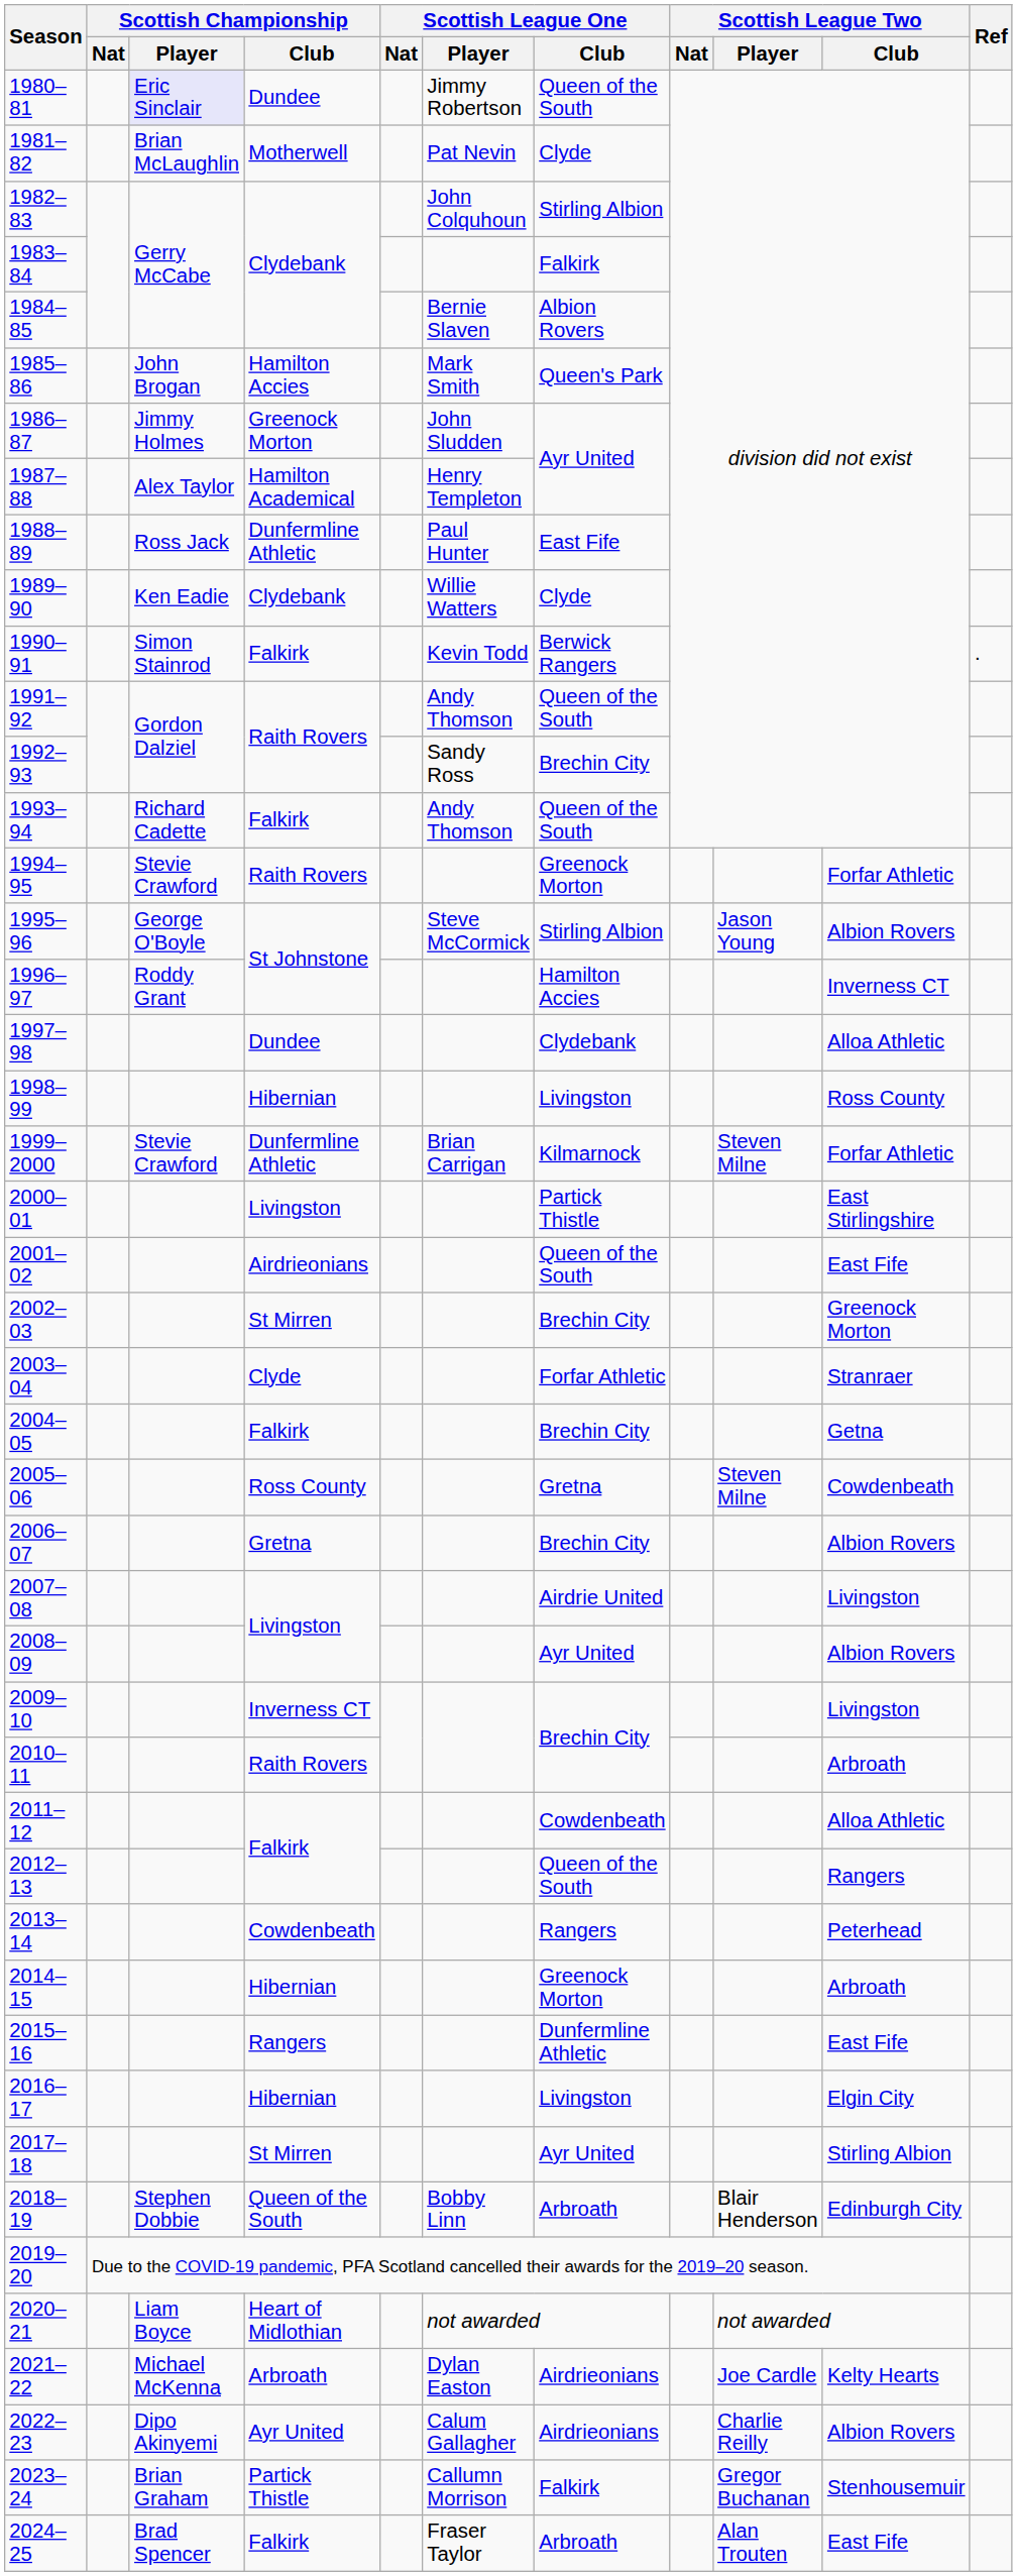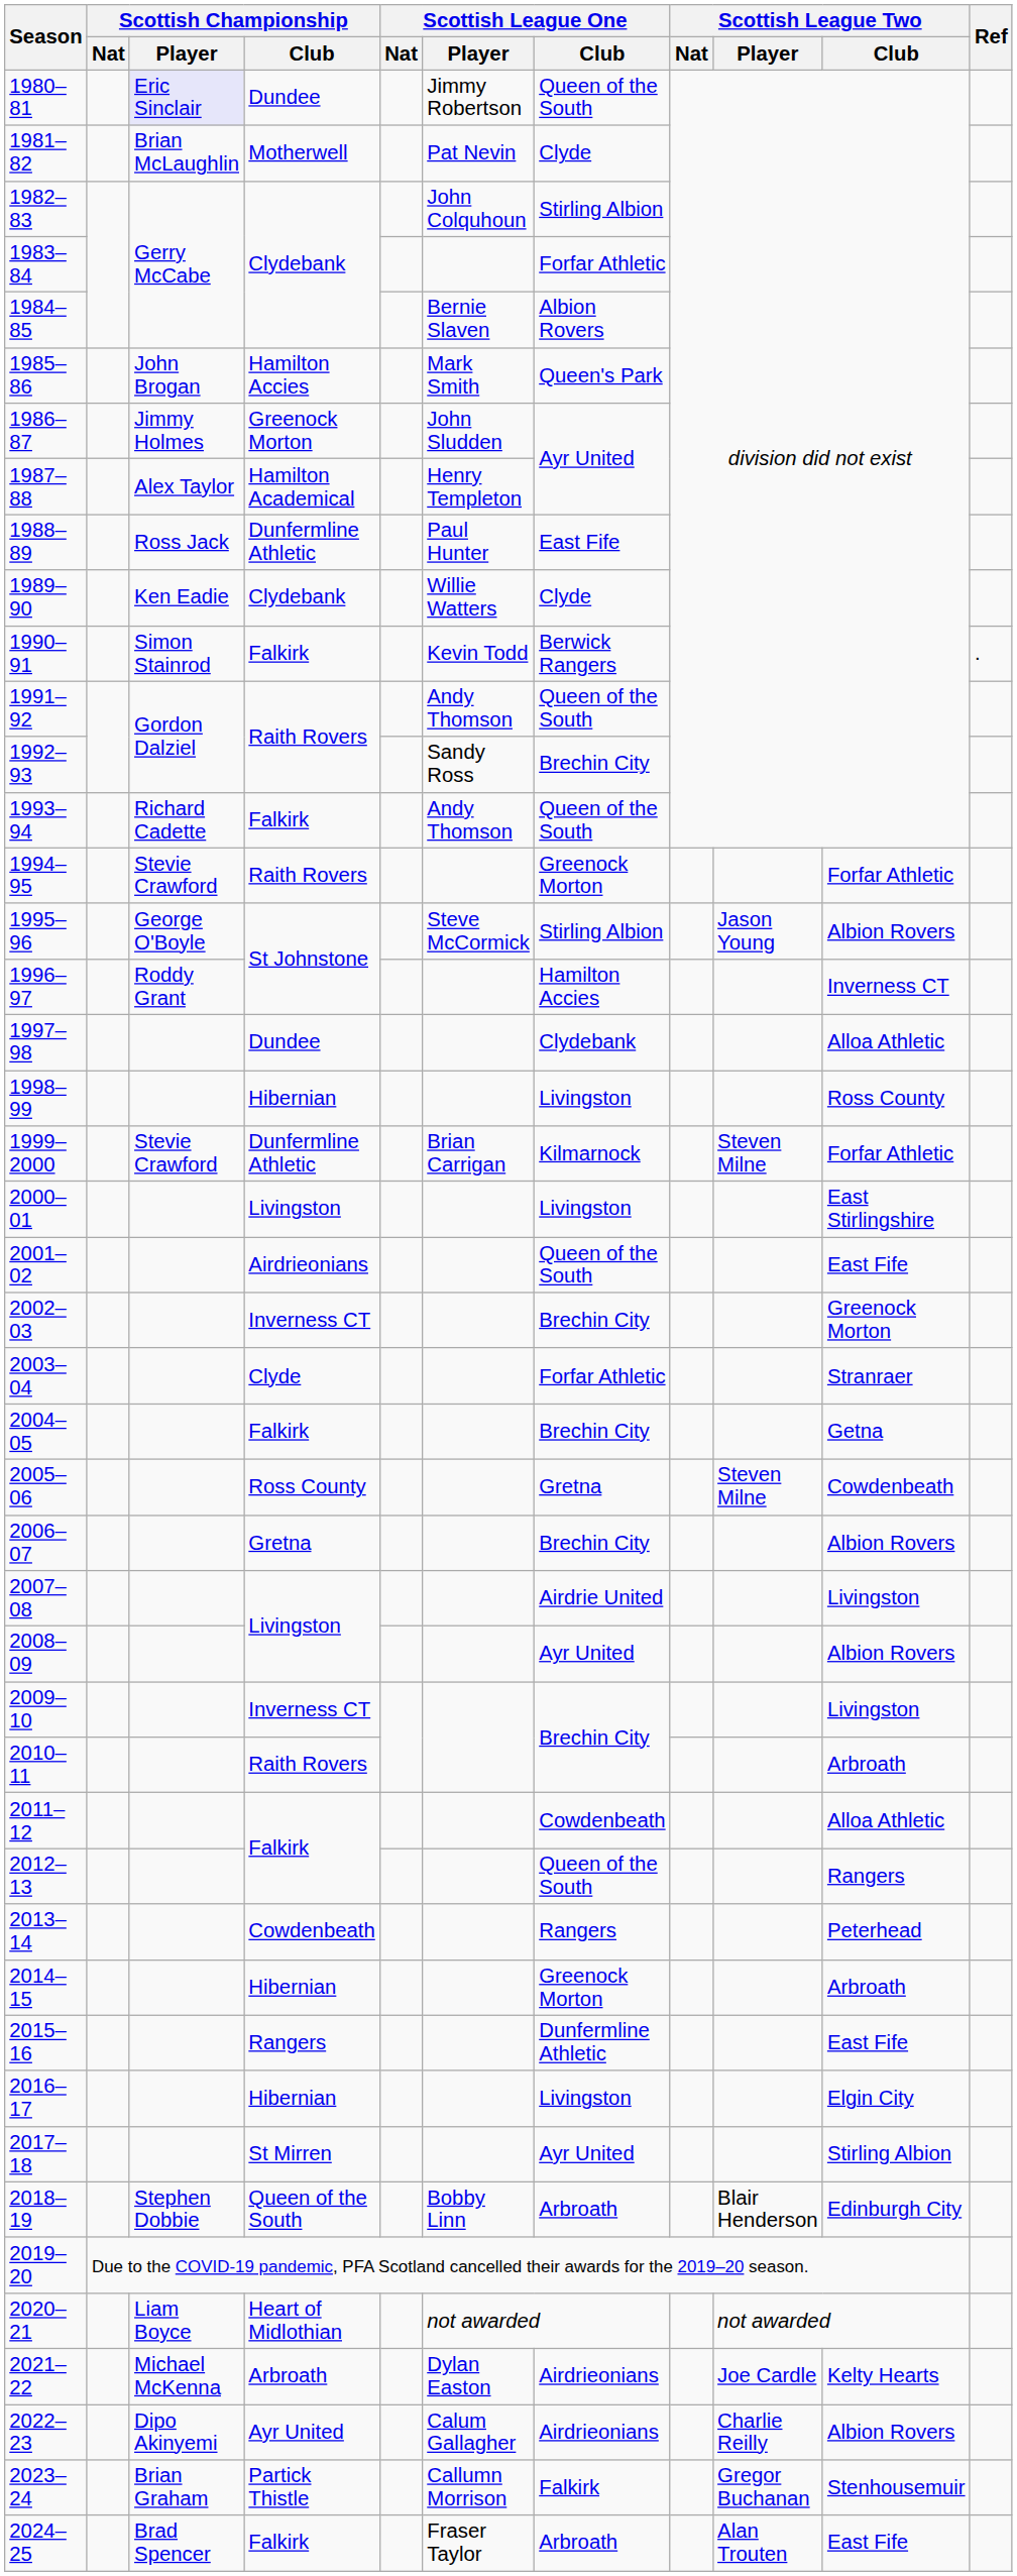1983–84 | Scottish League One / Club: Falkirk -> Forfar Athletic
2000–01 | Scottish League One / Club: Partick Thistle -> Livingston
2002–03 | Scottish Championship / Club: St Mirren -> Inverness CT
